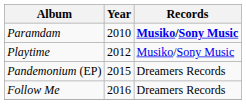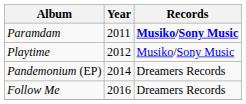Paramdam | Year: 2010 -> 2011
Pandemonium (EP) | Year: 2015 -> 2014
